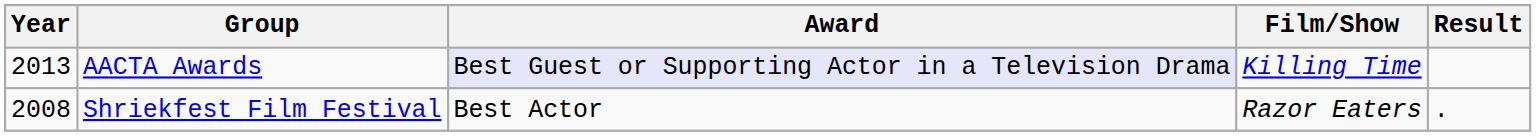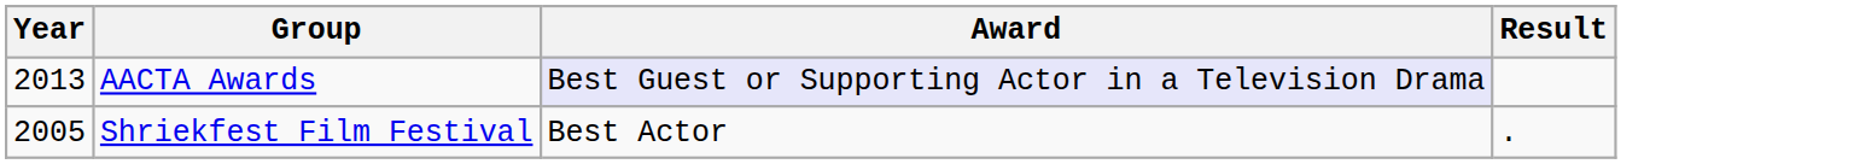- column: Film/Show | Killing Time | Razor Eaters
Shriekfest Film Festival | Year: 2008 -> 2005
